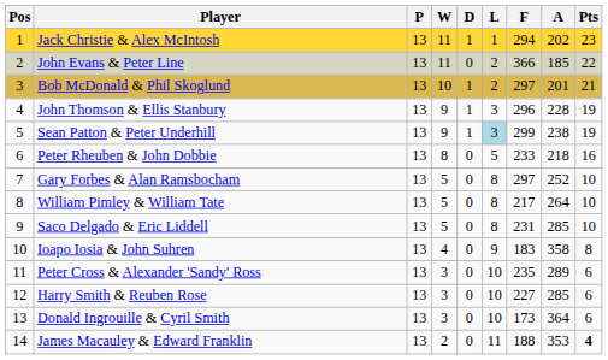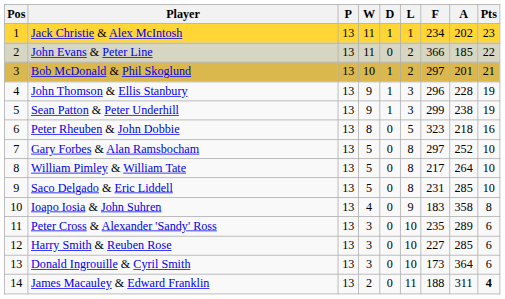Jack Christie & Alex McIntosh | F: 294 -> 234
Sean Patton & Peter Underhill | L: lightblue background -> no background
Peter Rheuben & John Dobbie | F: 233 -> 323
James Macauley & Edward Franklin | A: 353 -> 311
